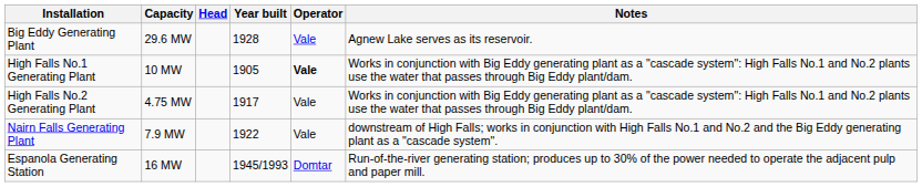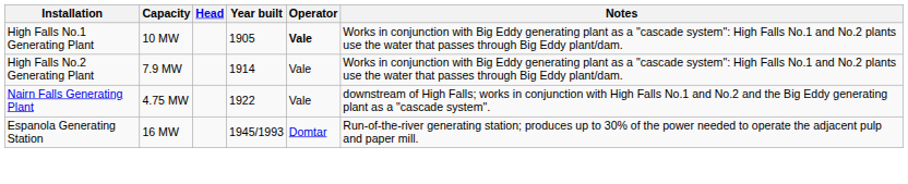- row: Big Eddy Generating Plant | 29.6 MW | 1928 | Vale | Agnew Lake serves as its reservoir.
High Falls No.2 Generating Plant | Capacity: 4.75 MW -> 7.9 MW
High Falls No.2 Generating Plant | Year built: 1917 -> 1914
Nairn Falls Generating Plant | Capacity: 7.9 MW -> 4.75 MW
